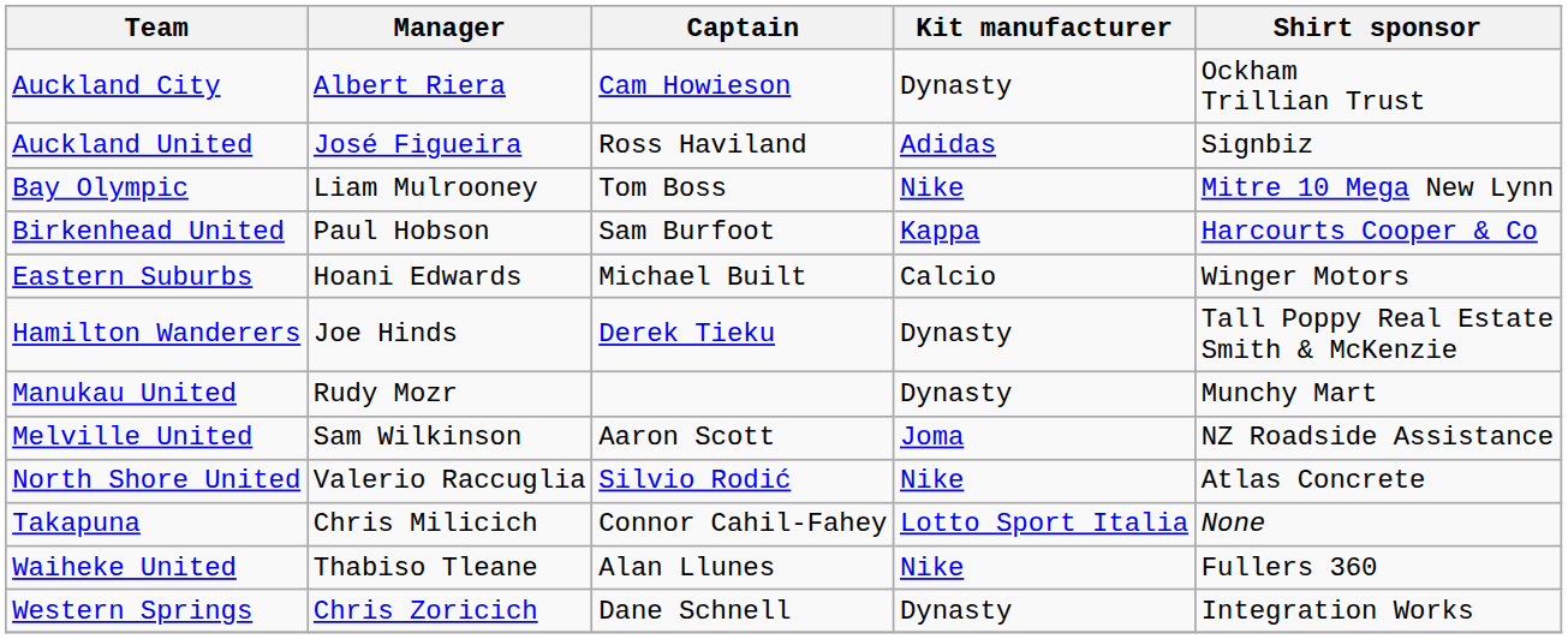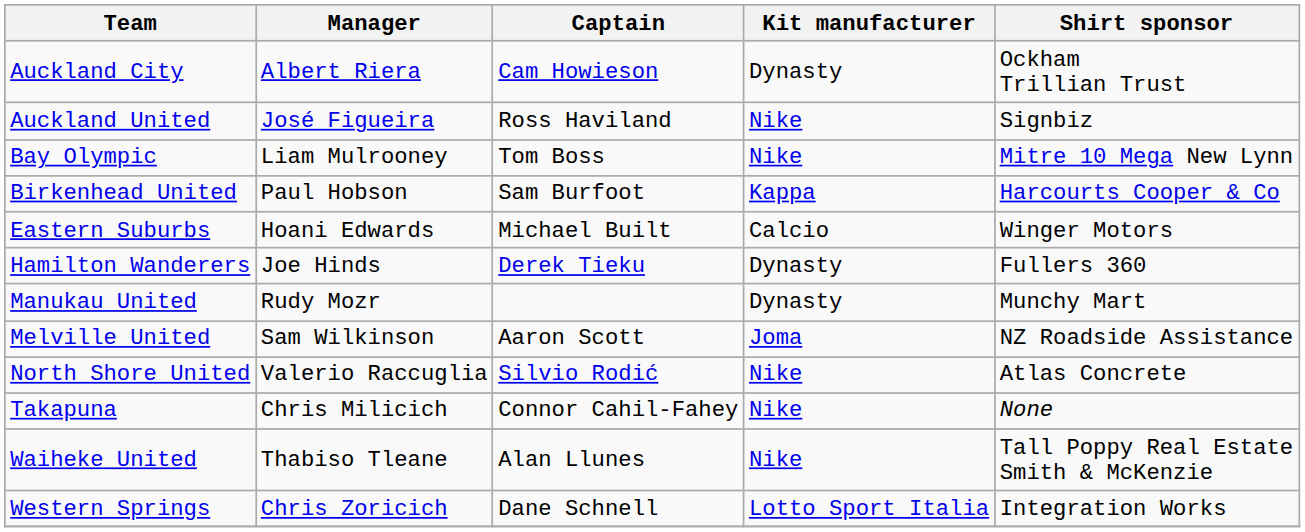Auckland United | Kit manufacturer: Adidas -> Nike
Hamilton Wanderers | Shirt sponsor: Tall Poppy Real Estate Smith & McKenzie -> Fullers 360
Takapuna | Kit manufacturer: Lotto Sport Italia -> Nike
Waiheke United | Shirt sponsor: Fullers 360 -> Tall Poppy Real Estate Smith & McKenzie
Western Springs | Kit manufacturer: Dynasty -> Lotto Sport Italia
